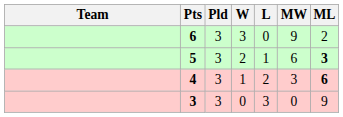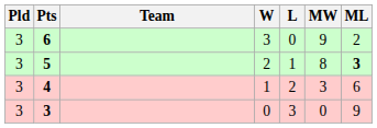columns swapped: Team <-> Pld
5 | MW: 6 -> 8
4 | ML: bold -> normal
